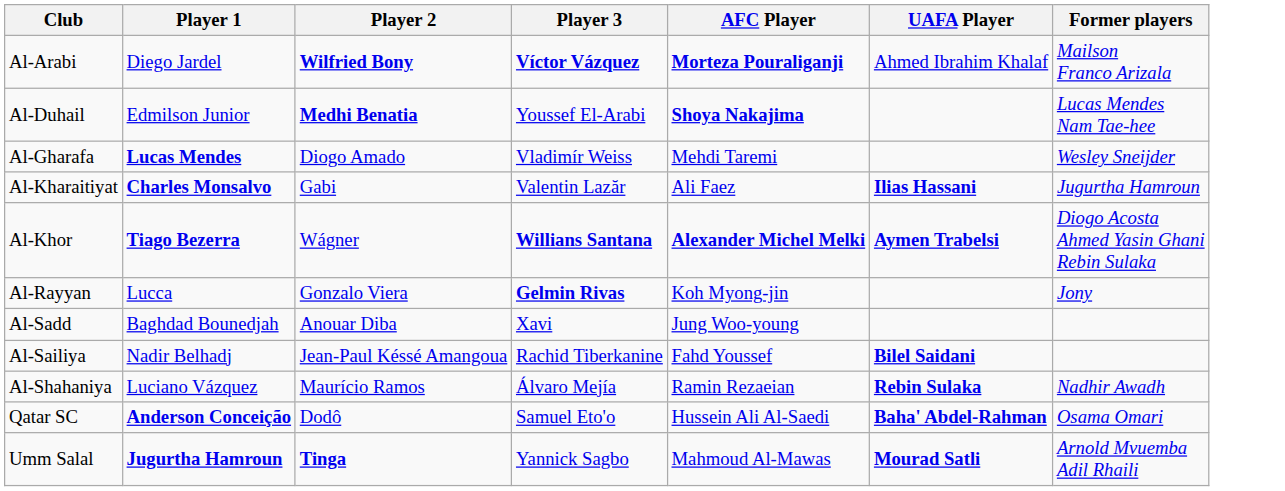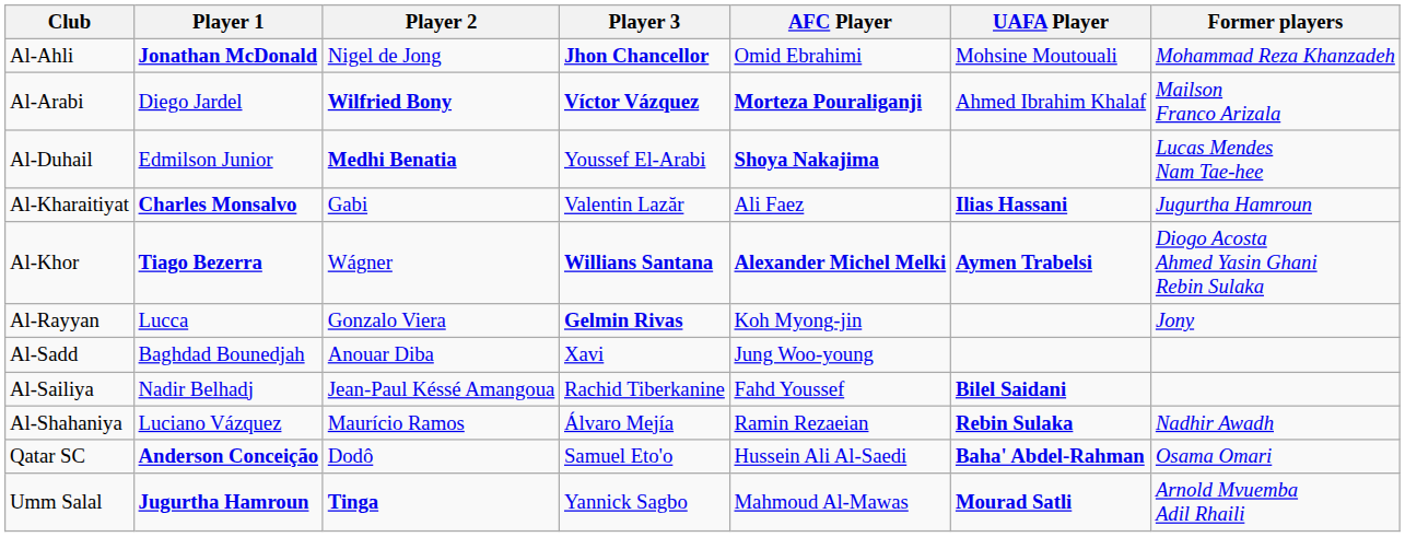+ row: Al-Ahli | Jonathan McDonald | Nigel de Jong | Jhon Chancellor | Omid Ebrahimi | Mohsine Moutouali | Mohammad Reza Khanzadeh
- row: Al-Gharafa | Lucas Mendes | Diogo Amado | Vladimír Weiss | Mehdi Taremi | Wesley Sneijder
